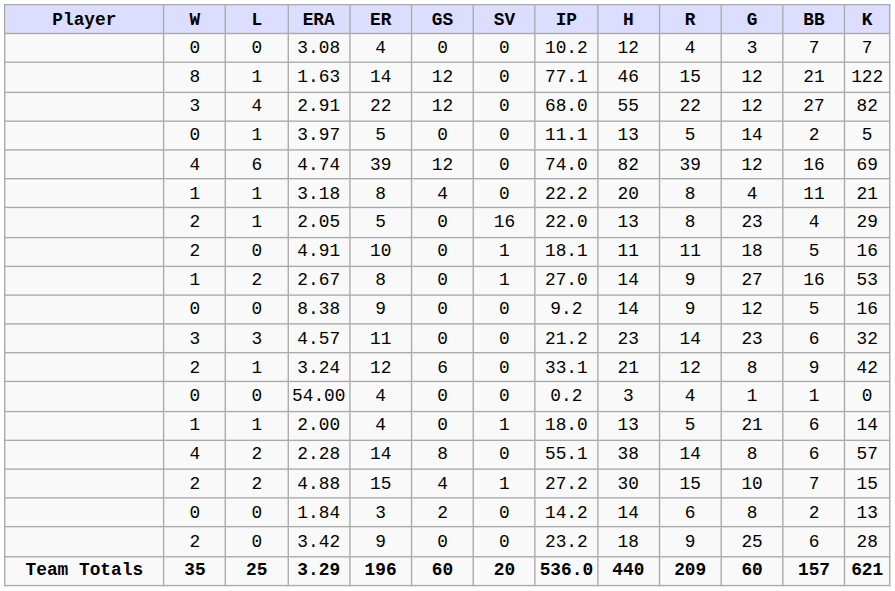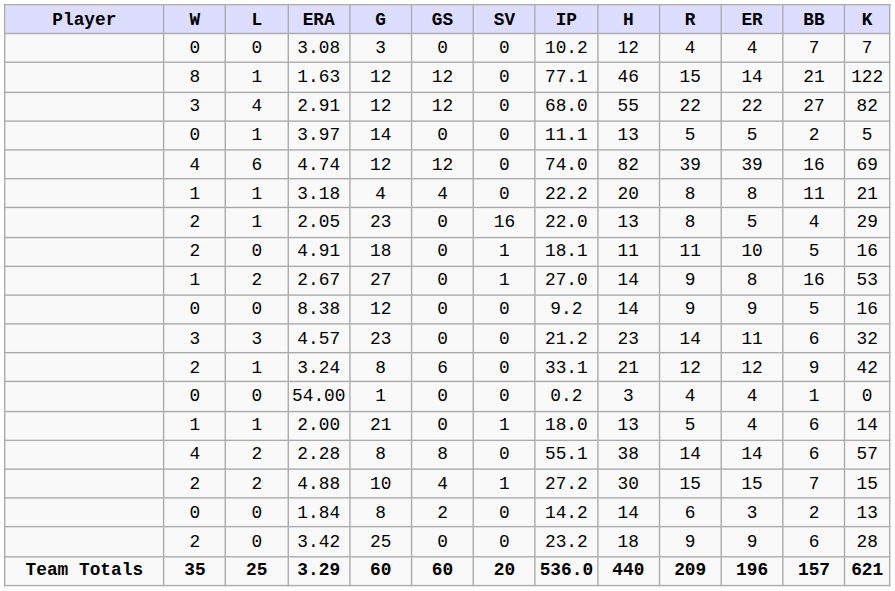columns swapped: G <-> ER
